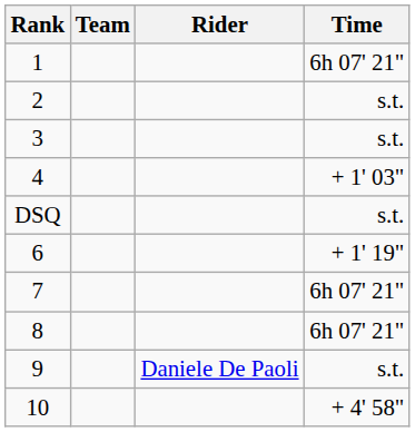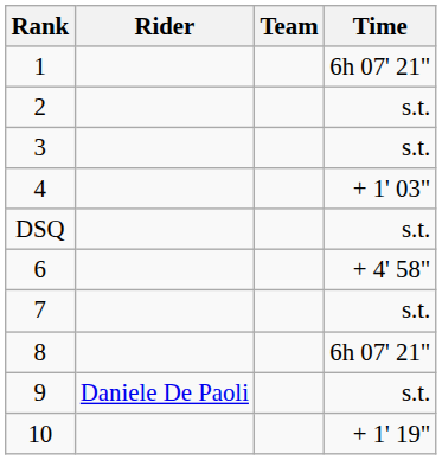columns swapped: Rider <-> Team
6 | Time: + 1' 19" -> + 4' 58"
7 | Time: 6h 07' 21" -> s.t.
10 | Time: + 4' 58" -> + 1' 19"
